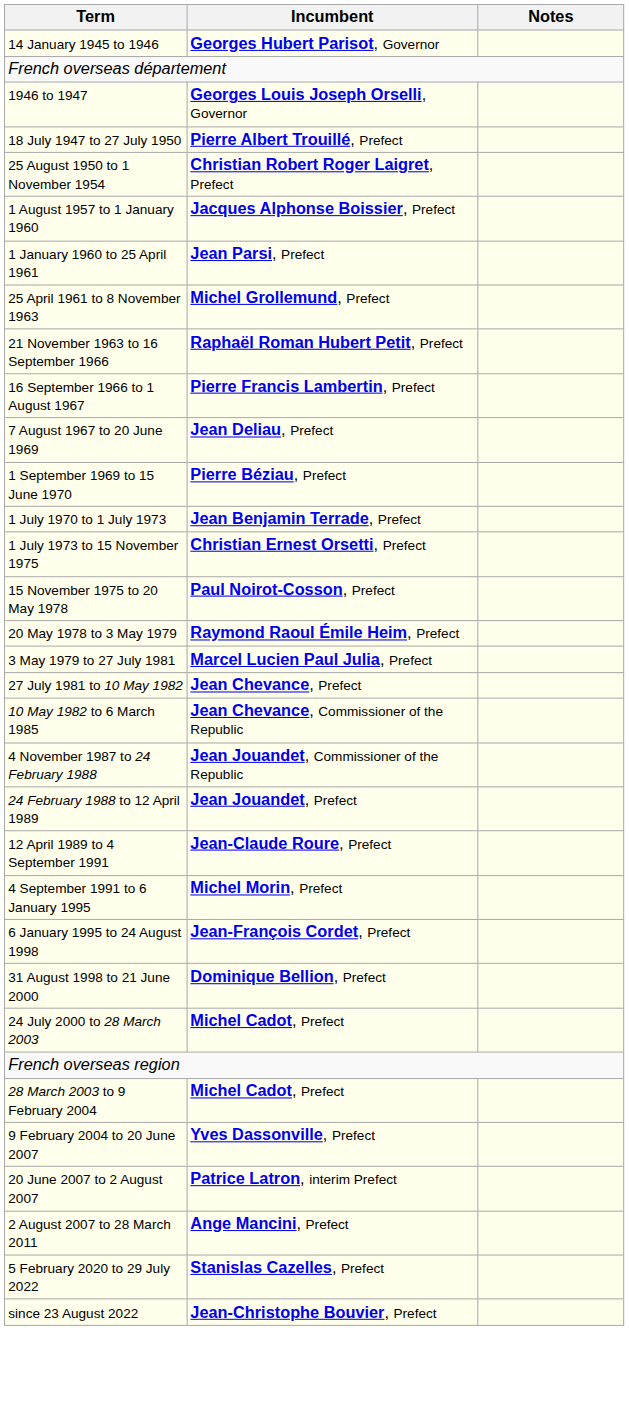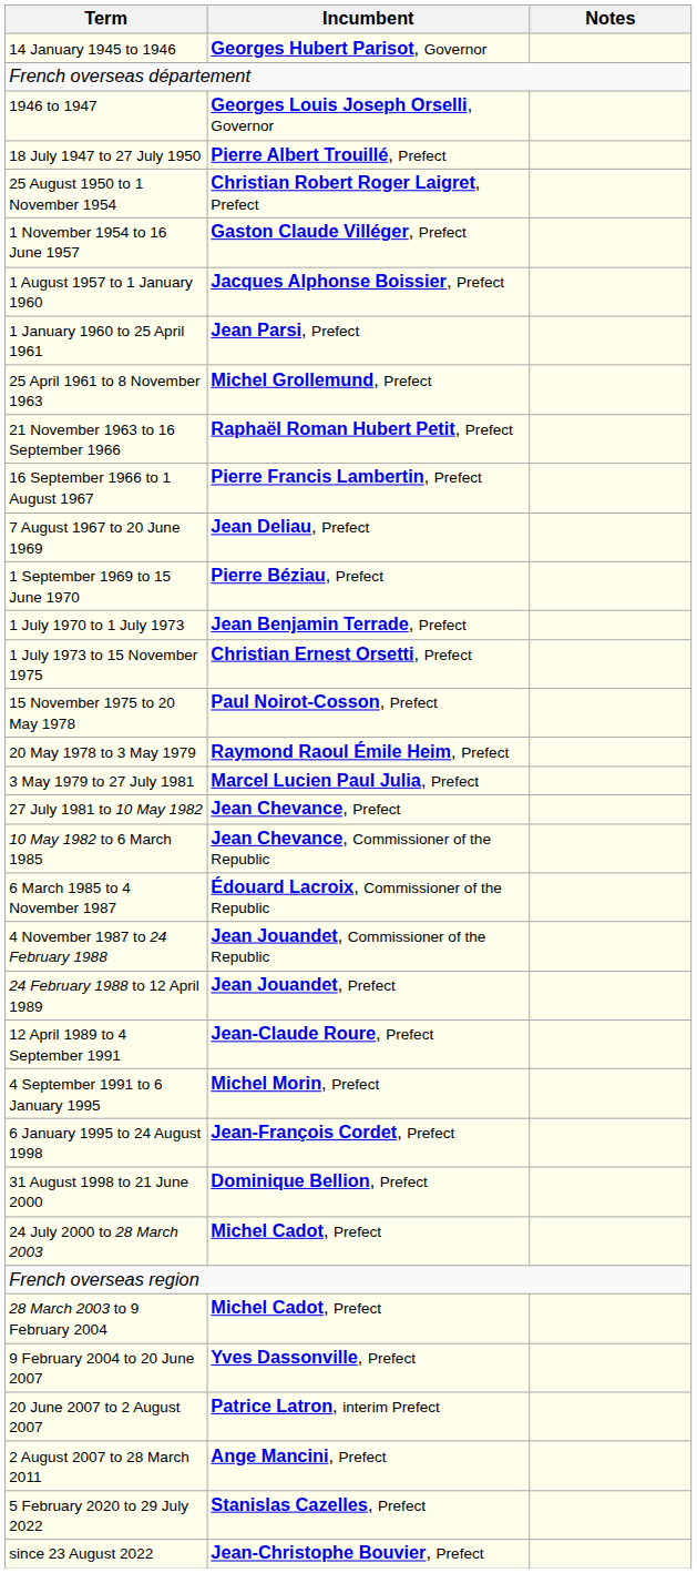+ row: 1 November 1954 to 16 June 1957 | Gaston Claude Villéger, Prefect
+ row: 6 March 1985 to 4 November 1987 | Édouard Lacroix, Commissioner of the Republic
